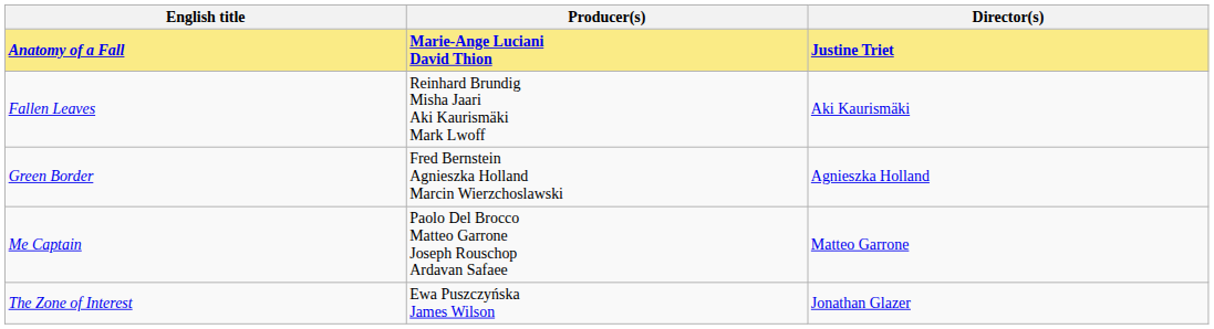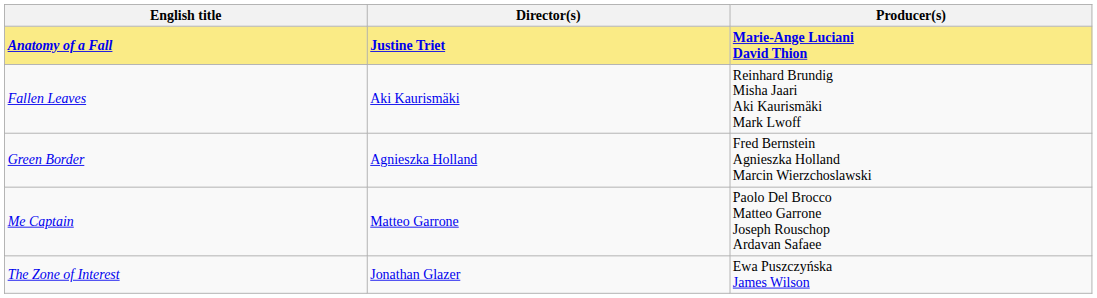columns swapped: Director(s) <-> Producer(s)
